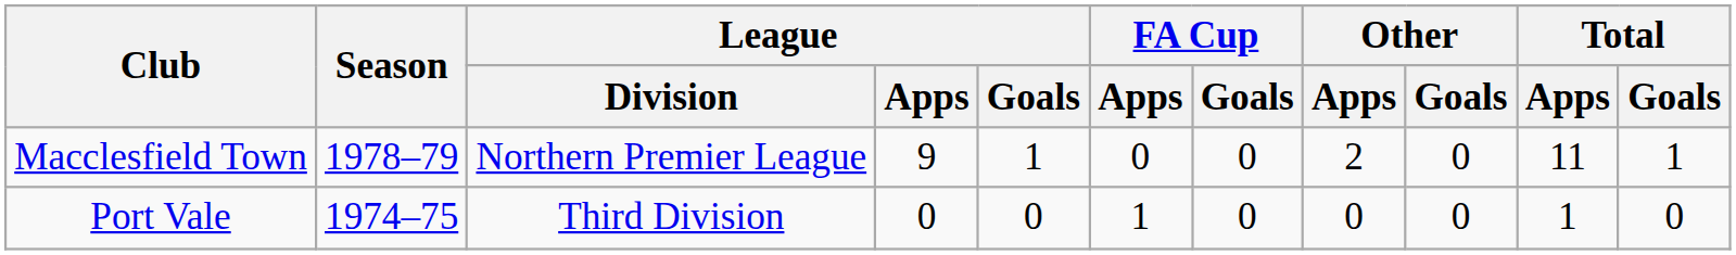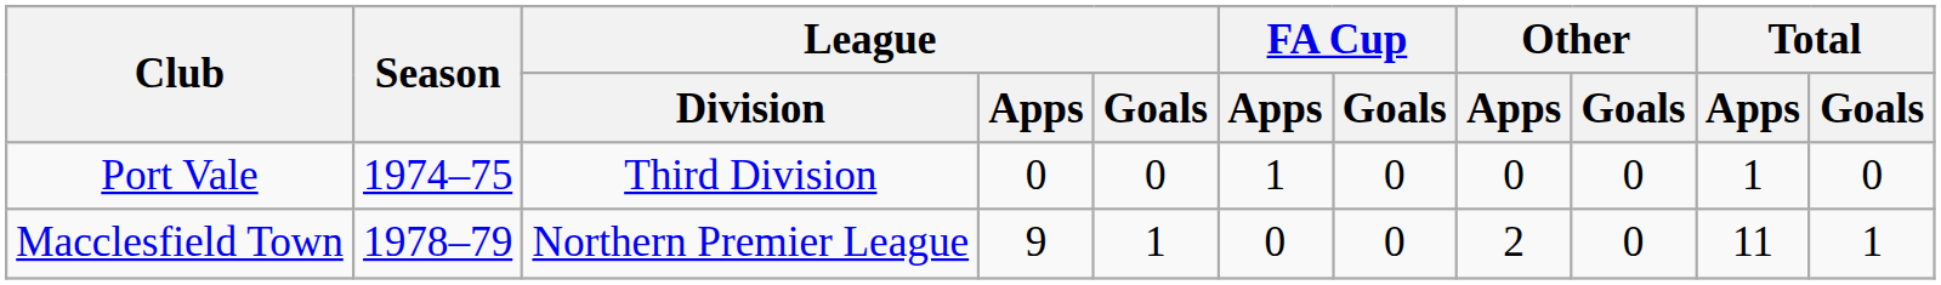rows swapped: Port Vale <-> Macclesfield Town
